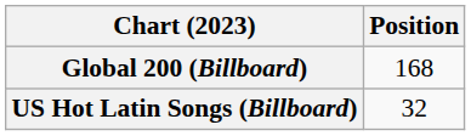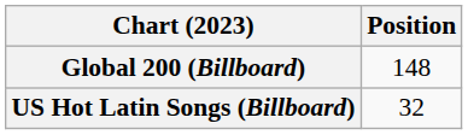Global 200 (Billboard) | Position: 168 -> 148
